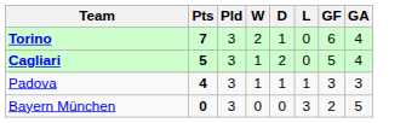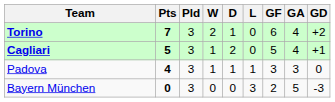+ column: GD | +2 | +1 | 0 | -3
